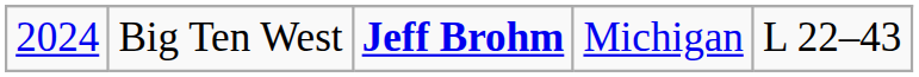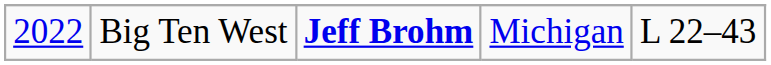Big Ten West | column 1: 2024 -> 2022
